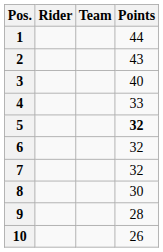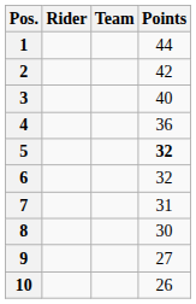2 | Points: 43 -> 42
4 | Points: 33 -> 36
7 | Points: 32 -> 31
9 | Points: 28 -> 27
